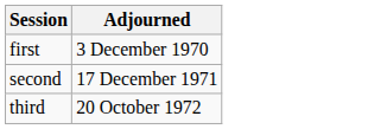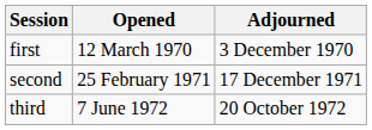+ column: Opened | 12 March 1970 | 25 February 1971 | 7 June 1972
